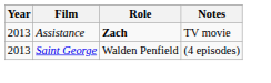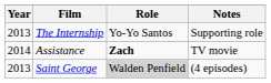+ row: 2013 | The Internship | Yo-Yo Santos | Supporting role
Assistance | Year: 2013 -> 2014
Saint George | Role: no background -> lightgrey background
